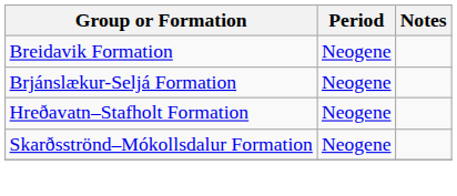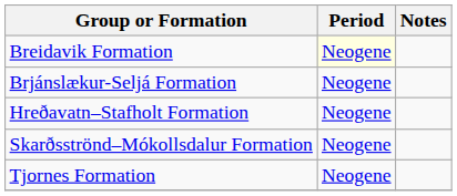Breidavik Formation | Period: no background -> lightyellow background
+ row: Tjornes Formation | Neogene
